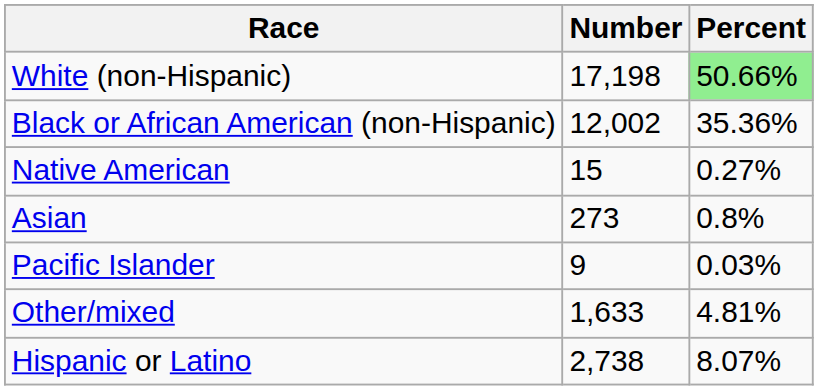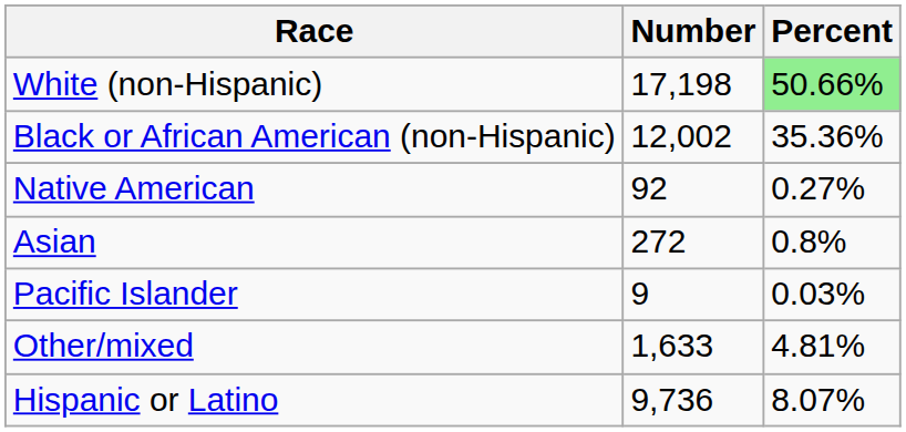Native American | Number: 15 -> 92
Asian | Number: 273 -> 272
Hispanic or Latino | Number: 2,738 -> 9,736
